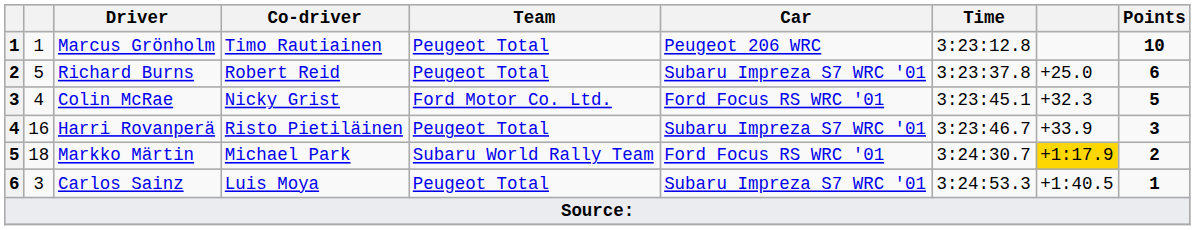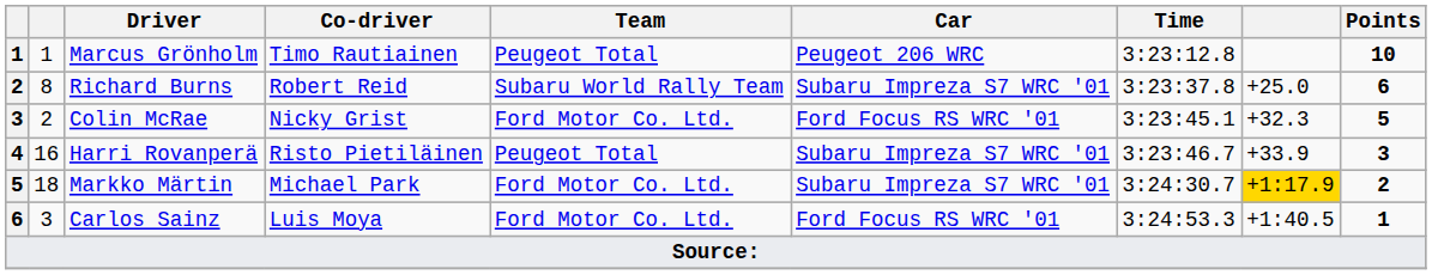Richard Burns | column 2: 5 -> 8
Richard Burns | Team: Peugeot Total -> Subaru World Rally Team
Colin McRae | column 2: 4 -> 2
Markko Märtin | Team: Subaru World Rally Team -> Ford Motor Co. Ltd.
Markko Märtin | Car: Ford Focus RS WRC '01 -> Subaru Impreza S7 WRC '01
Carlos Sainz | Team: Peugeot Total -> Ford Motor Co. Ltd.
Carlos Sainz | Car: Subaru Impreza S7 WRC '01 -> Ford Focus RS WRC '01
